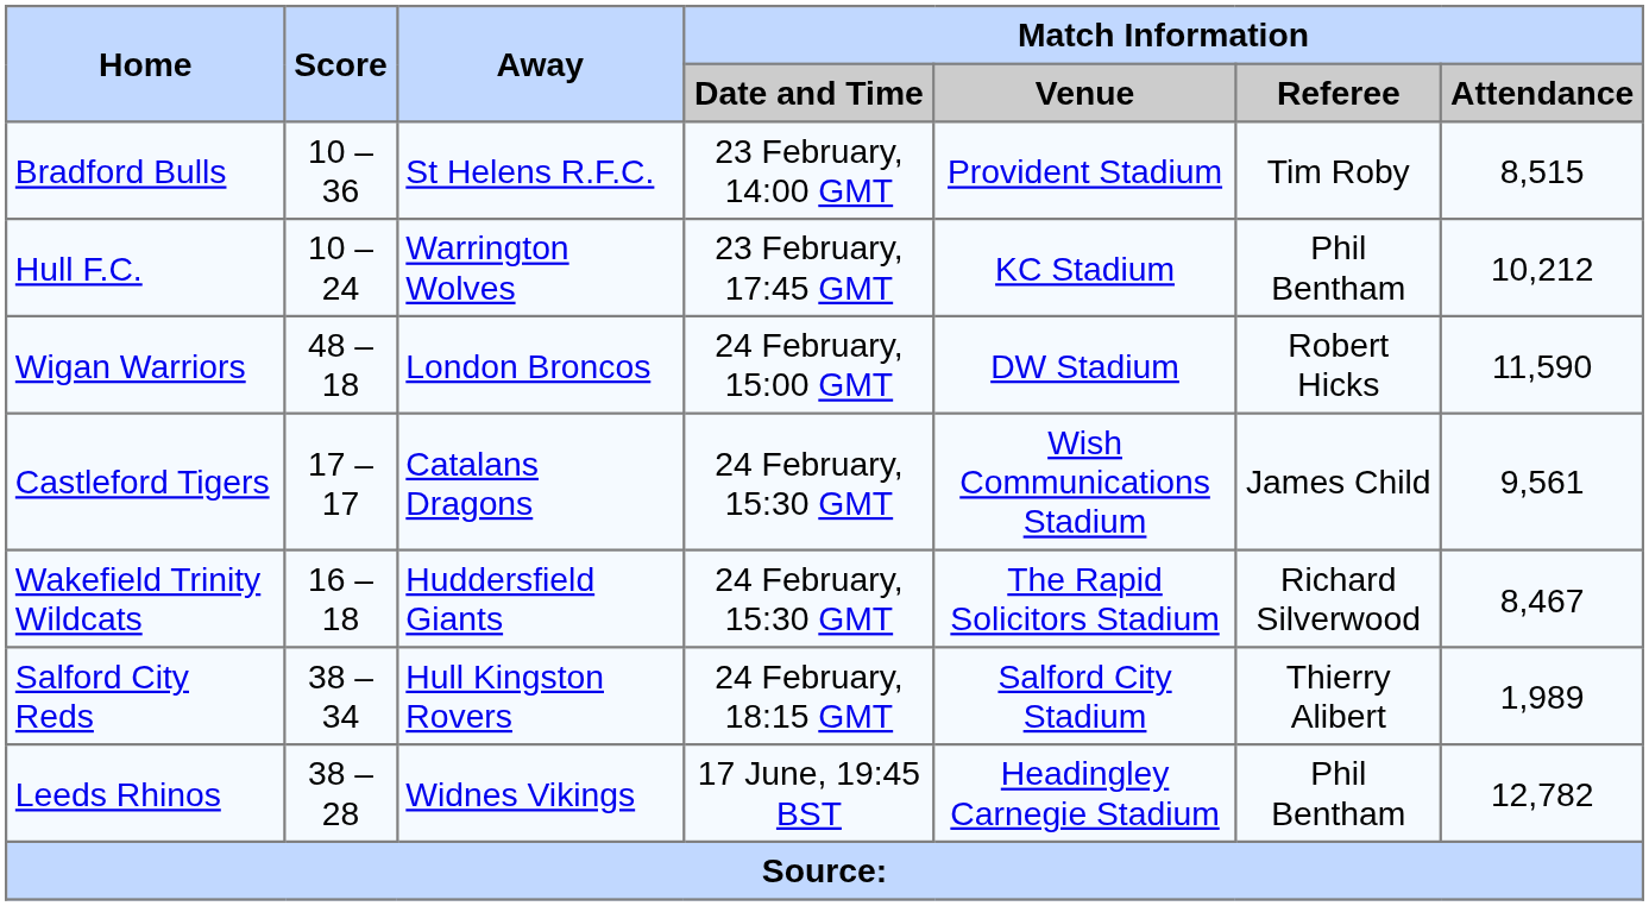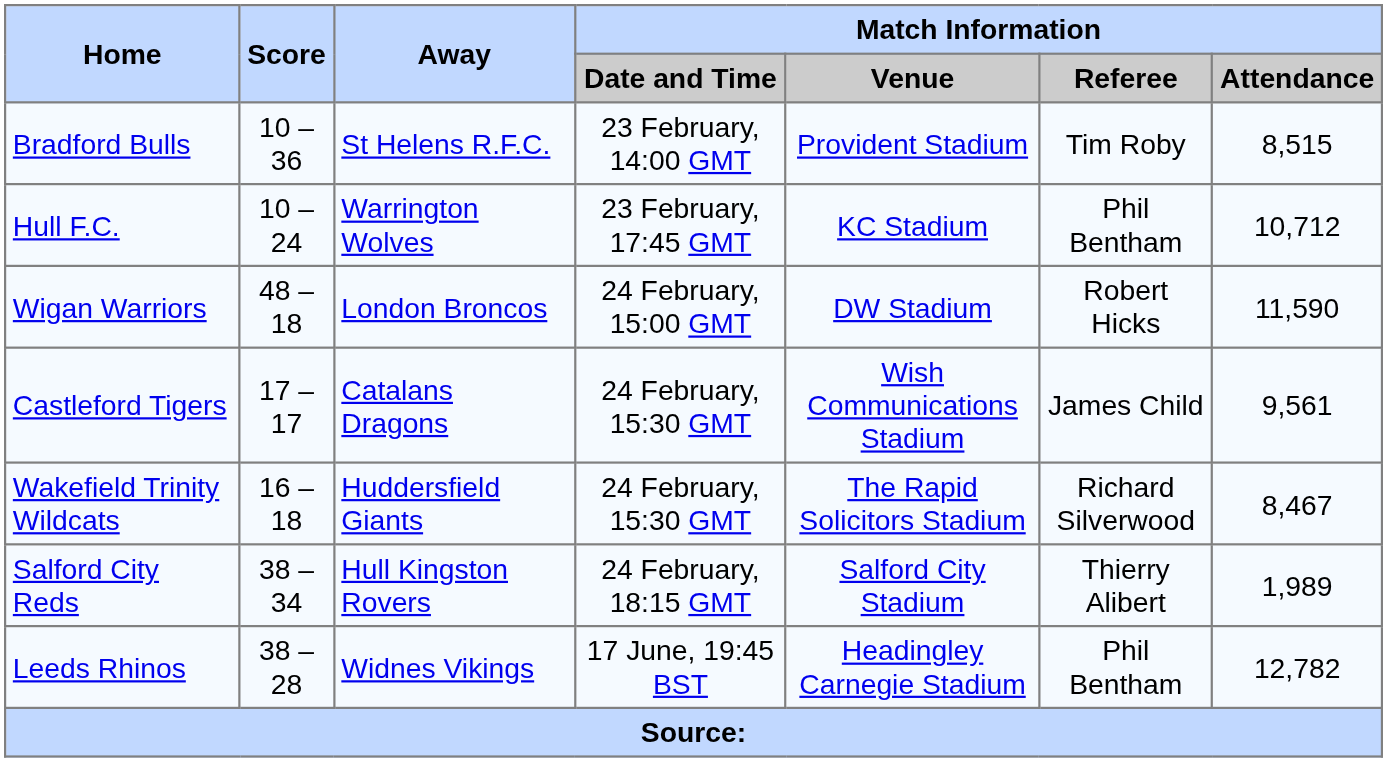Hull F.C. | Match Information / Attendance: 10,212 -> 10,712
